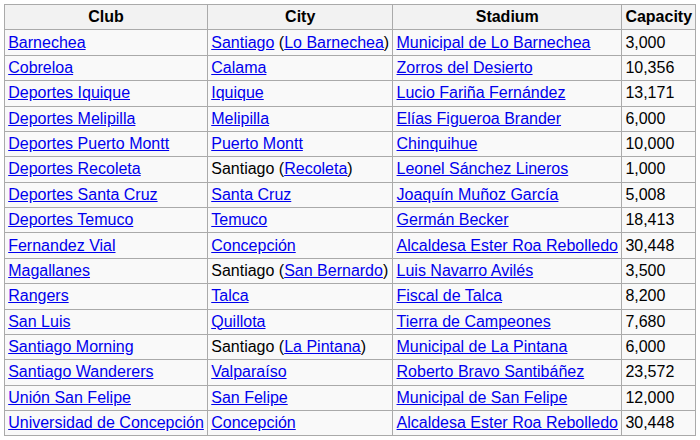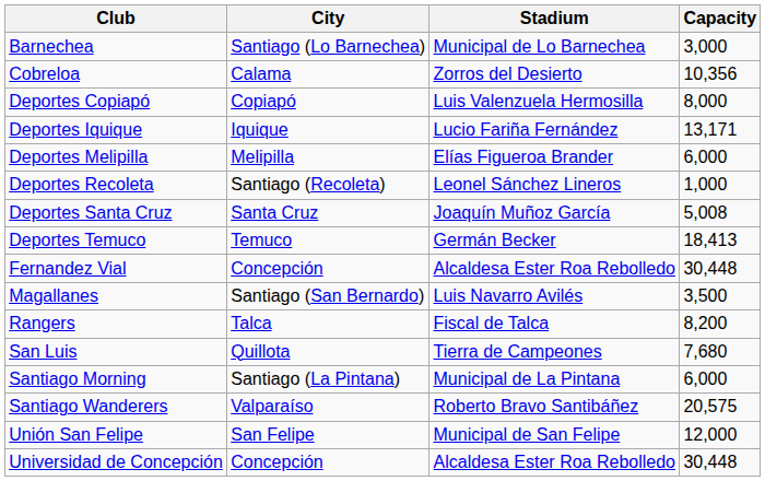+ row: Deportes Copiapó | Copiapó | Luis Valenzuela Hermosilla | 8,000
- row: Deportes Puerto Montt | Puerto Montt | Chinquihue | 10,000
Santiago Wanderers | Capacity: 23,572 -> 20,575
